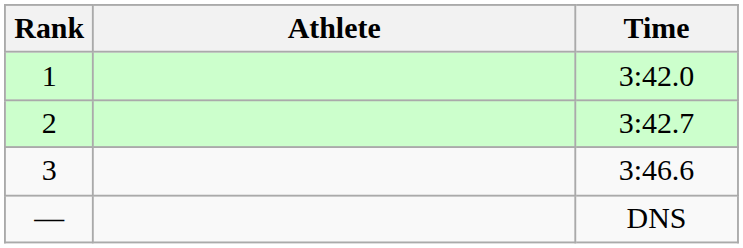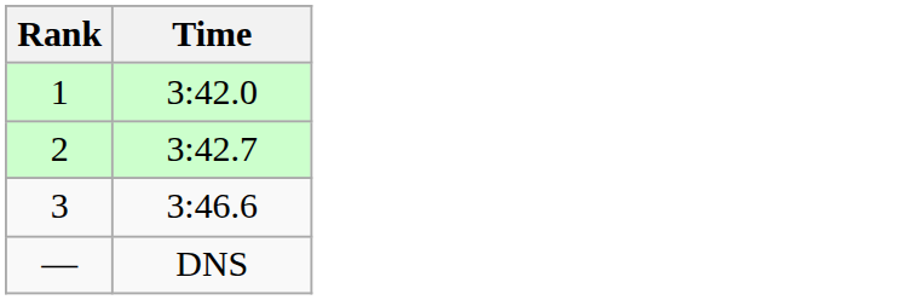- column: Athlete
